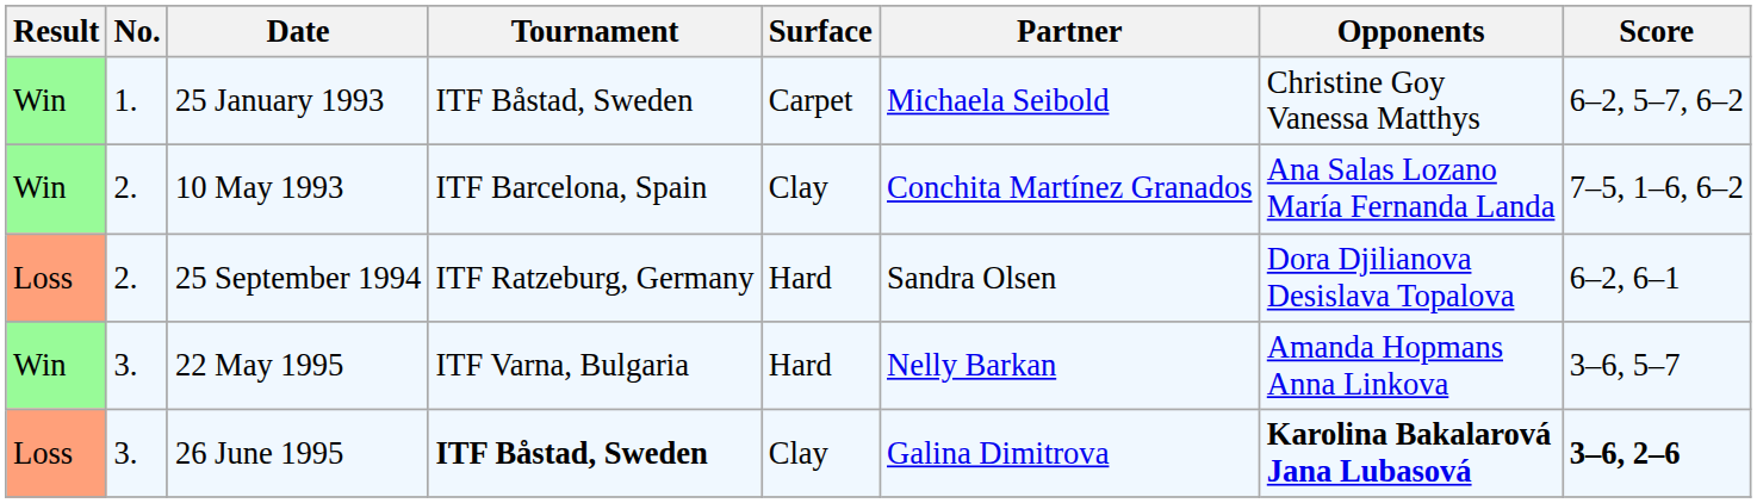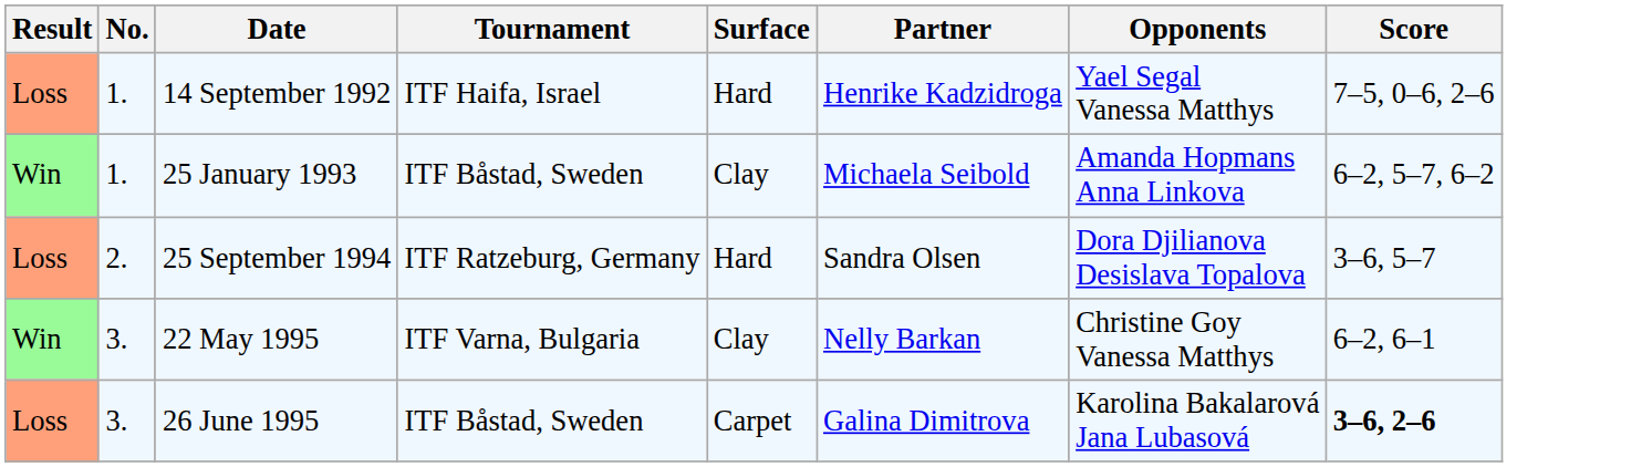+ row: Loss | 1. | 14 September 1992 | ITF Haifa, Israel | Hard | Henrike Kadzidroga | Yael Segal Vanessa Matthys | 7–5, 0–6, 2–6
25 January 1993 | Surface: Carpet -> Clay
25 January 1993 | Opponents: Christine Goy Vanessa Matthys -> Amanda Hopmans Anna Linkova
- row: Win | 2. | 10 May 1993 | ITF Barcelona, Spain | Clay | Conchita Martínez Granados | Ana Salas Lozano María Fernanda Landa | 7–5, 1–6, 6–2
25 September 1994 | Score: 6–2, 6–1 -> 3–6, 5–7
22 May 1995 | Surface: Hard -> Clay
22 May 1995 | Opponents: Amanda Hopmans Anna Linkova -> Christine Goy Vanessa Matthys
22 May 1995 | Score: 3–6, 5–7 -> 6–2, 6–1
26 June 1995 | Tournament: bold -> normal
26 June 1995 | Surface: Clay -> Carpet
26 June 1995 | Opponents: bold -> normal
